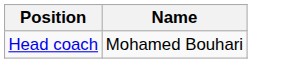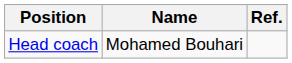+ column: Ref.
